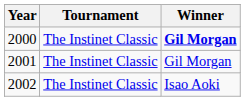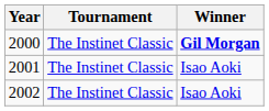2001 | Winner: Gil Morgan -> Isao Aoki
